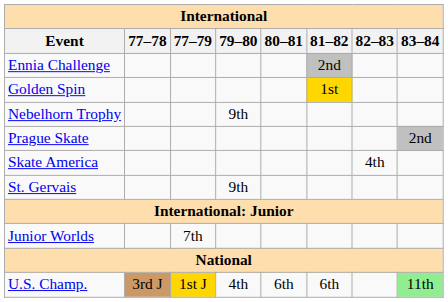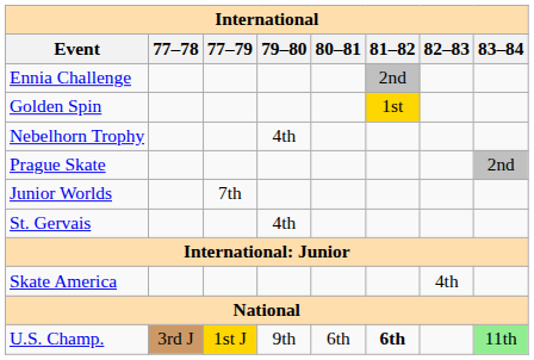Nebelhorn Trophy | 79–80: 9th -> 4th
rows swapped: Skate America <-> Junior Worlds
St. Gervais | 79–80: 9th -> 4th
U.S. Champ. | 79–80: 4th -> 9th
U.S. Champ. | 81–82: normal -> bold
